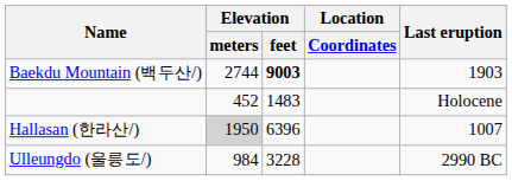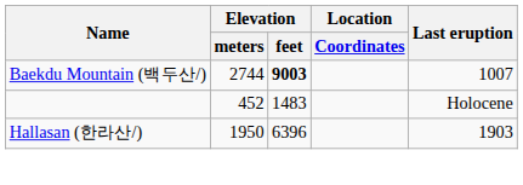Baekdu Mountain (백두산/) | Last eruption: 1903 -> 1007
Hallasan (한라산/) | Elevation / meters: lightgrey background -> no background
Hallasan (한라산/) | Last eruption: 1007 -> 1903
- row: Ulleungdo (울릉도/) | 984 | 3228 | 2990 BC
